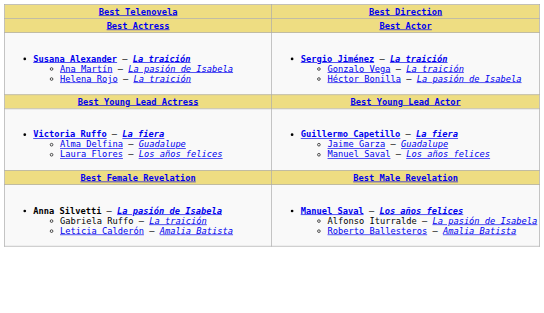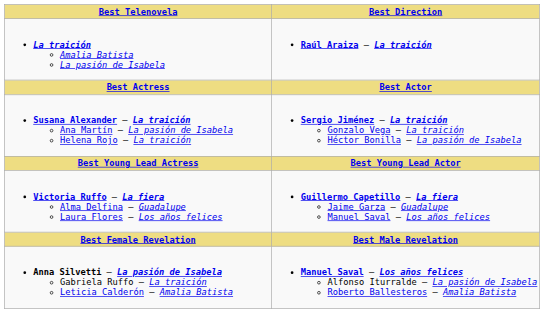+ row: La traición Amalia Batista La pasión de Isabela | Raúl Araiza – La traición
